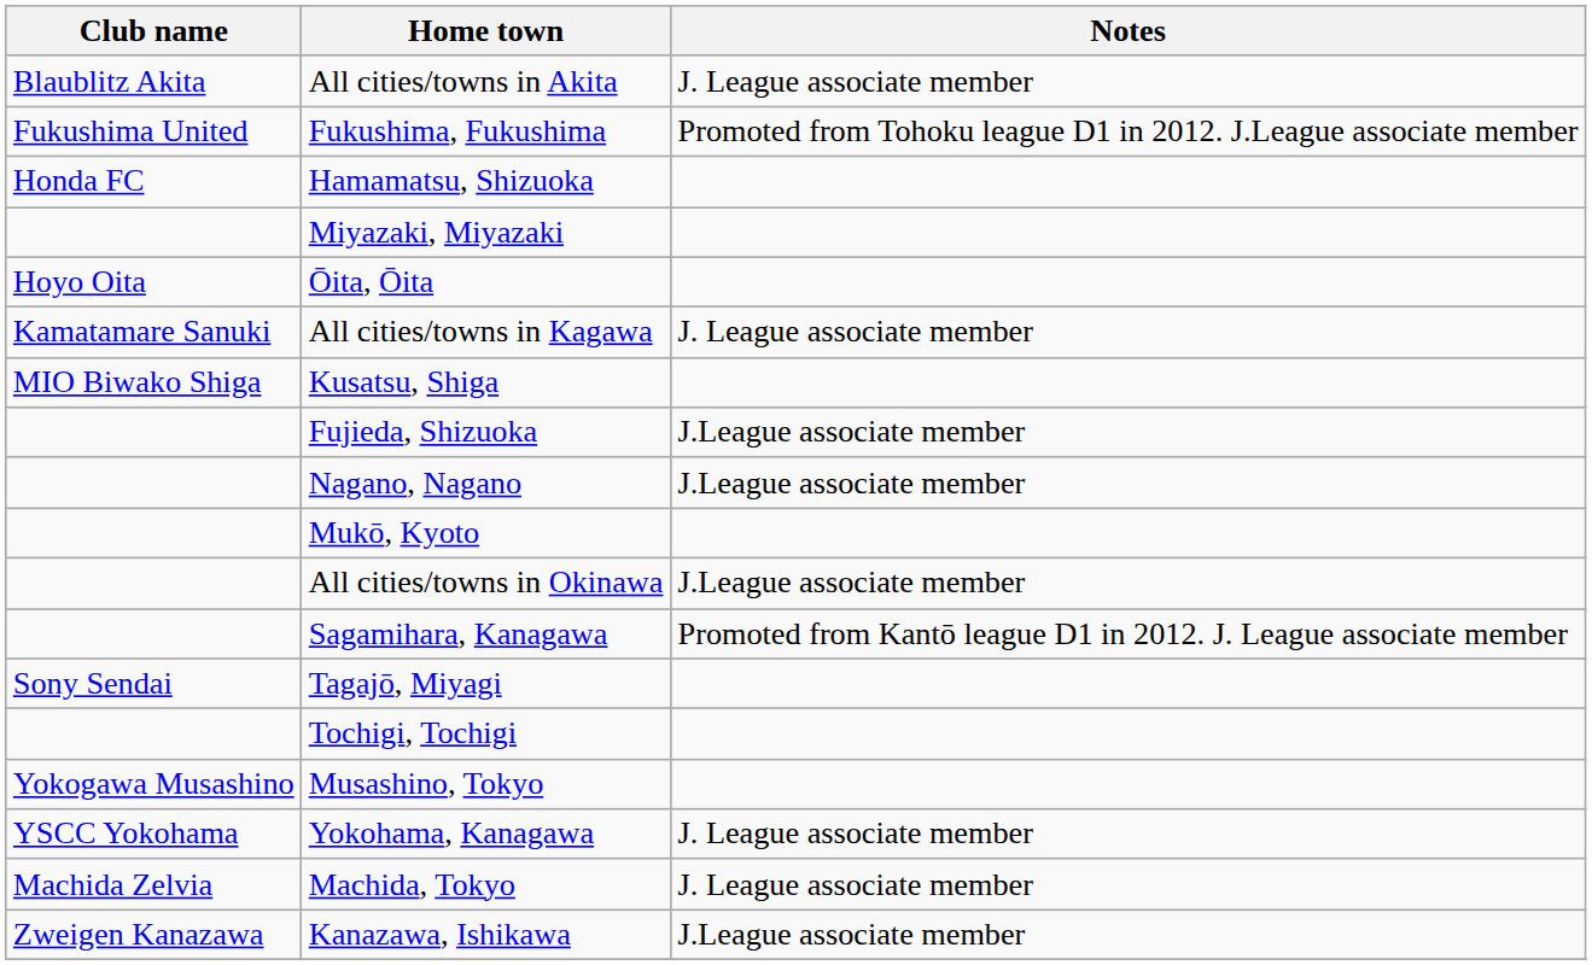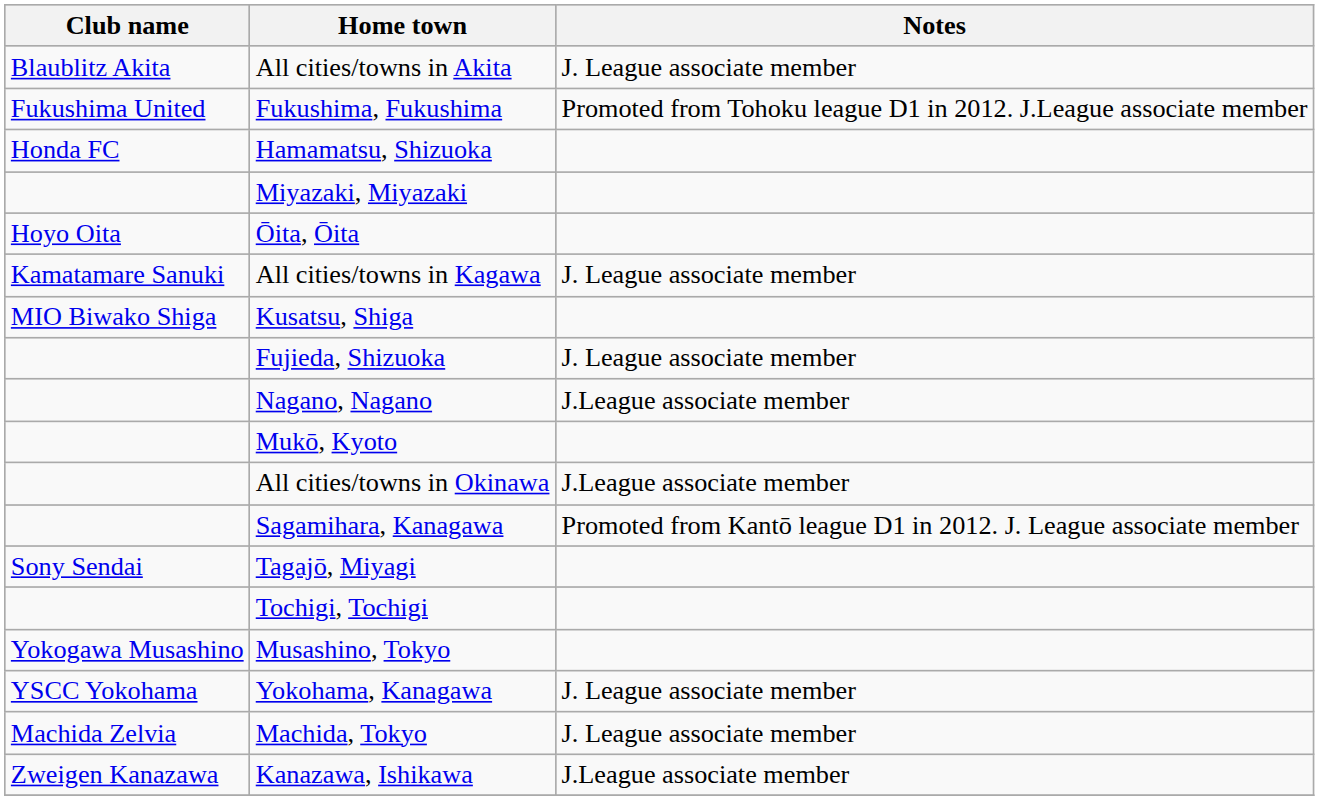Fujieda, Shizuoka | Notes: J.League associate member -> J. League associate member
